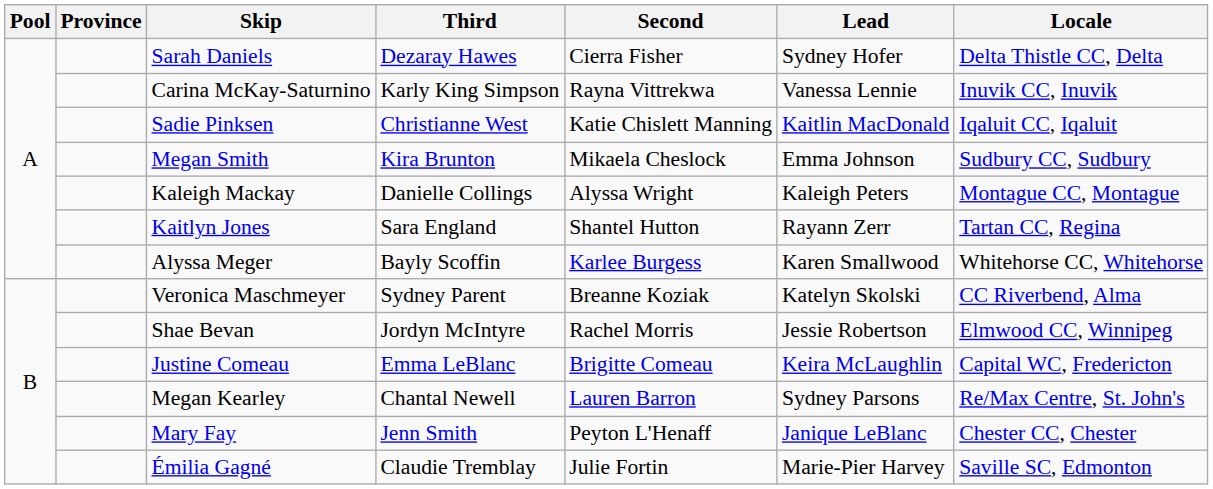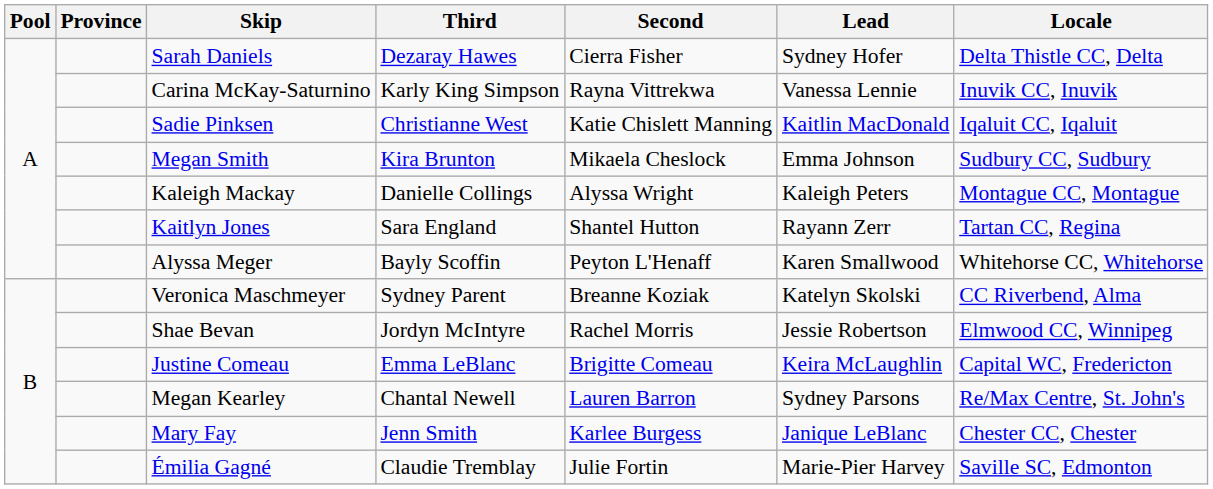Alyssa Meger | Second: Karlee Burgess -> Peyton L'Henaff
Mary Fay | Second: Peyton L'Henaff -> Karlee Burgess
